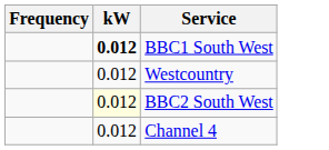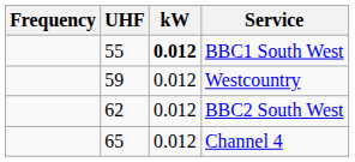+ column: UHF | 55 | 59 | 62 | 65
BBC2 South West | kW: lightyellow background -> no background
